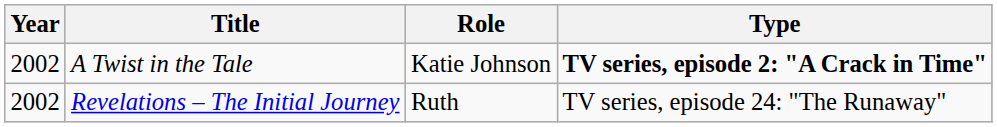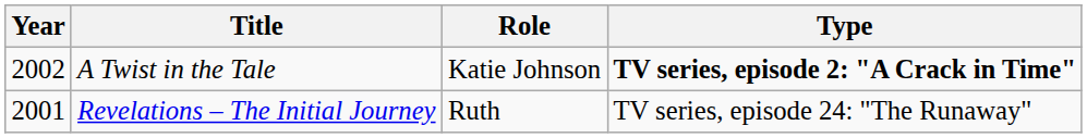Revelations – The Initial Journey | Year: 2002 -> 2001
